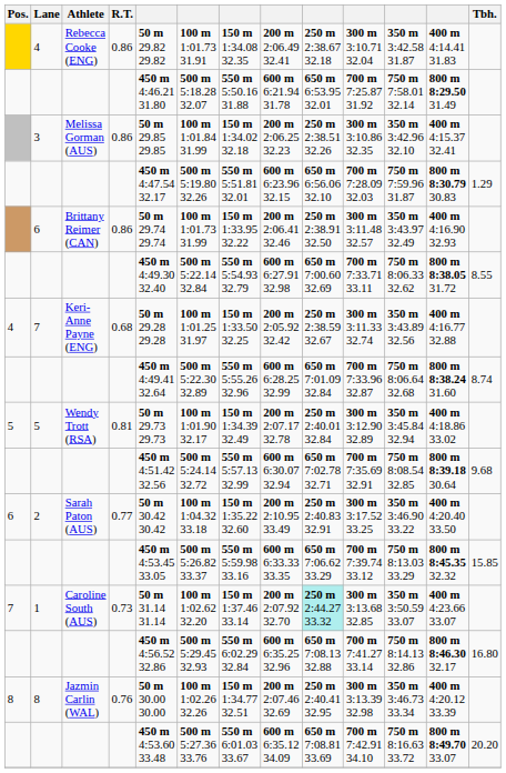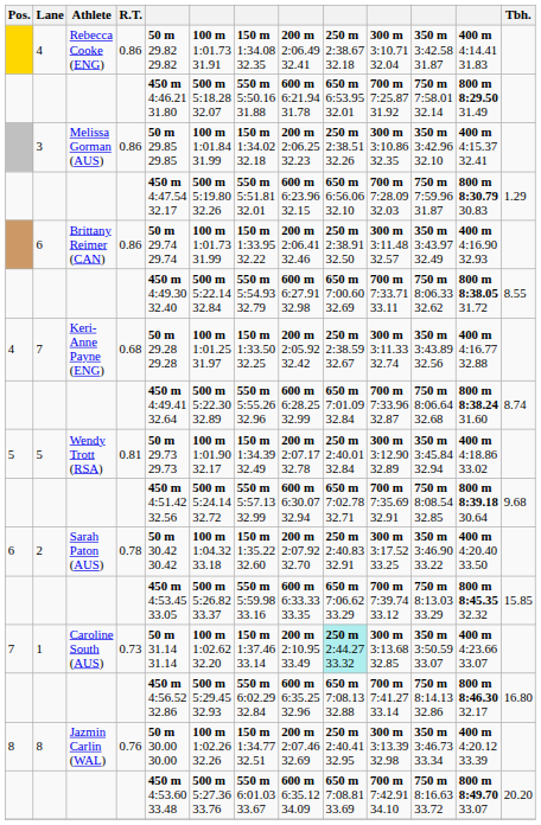2 | R.T.: 0.77 -> 0.78
2 | column 8: 200 m 2:10.95 33.49 -> 200 m 2:07.92 32.70
1 | column 8: 200 m 2:07.92 32.70 -> 200 m 2:10.95 33.49
